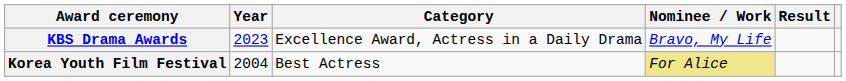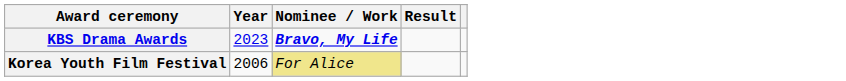- column: Category | Excellence Award, Actress in a Daily Drama | Best Actress
KBS Drama Awards | Nominee / Work: normal -> bold
Korea Youth Film Festival | Year: 2004 -> 2006
